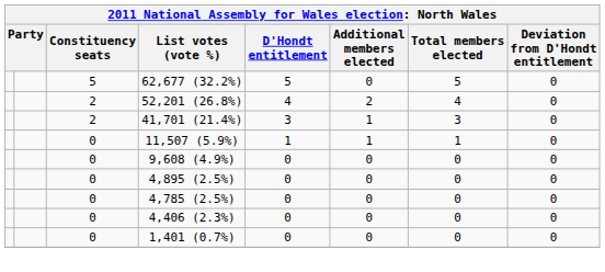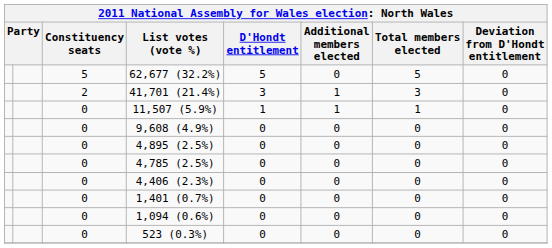- row: 2 | 52,201 (26.8%) | 4 | 2 | 4 | 0
+ row: 0 | 1,094 (0.6%) | 0 | 0 | 0 | 0
+ row: 0 | 523 (0.3%) | 0 | 0 | 0 | 0
